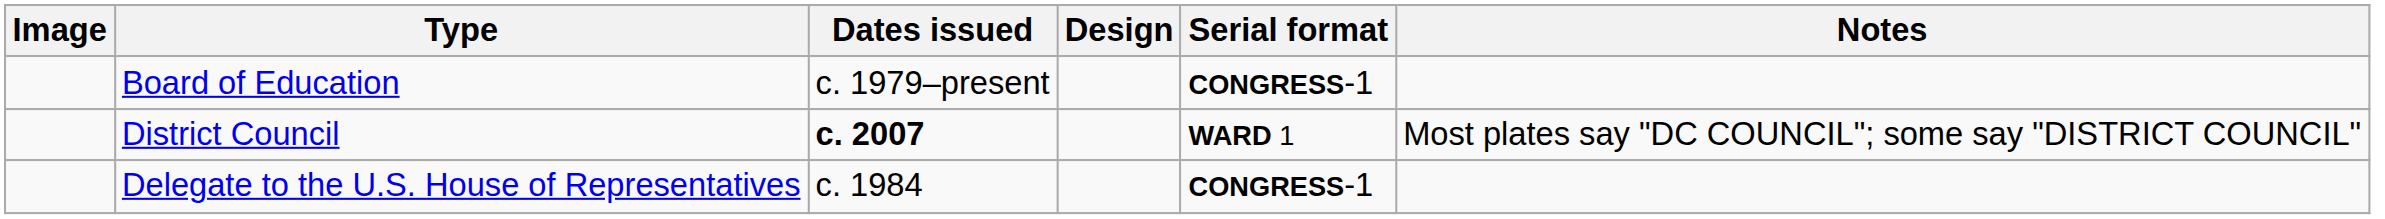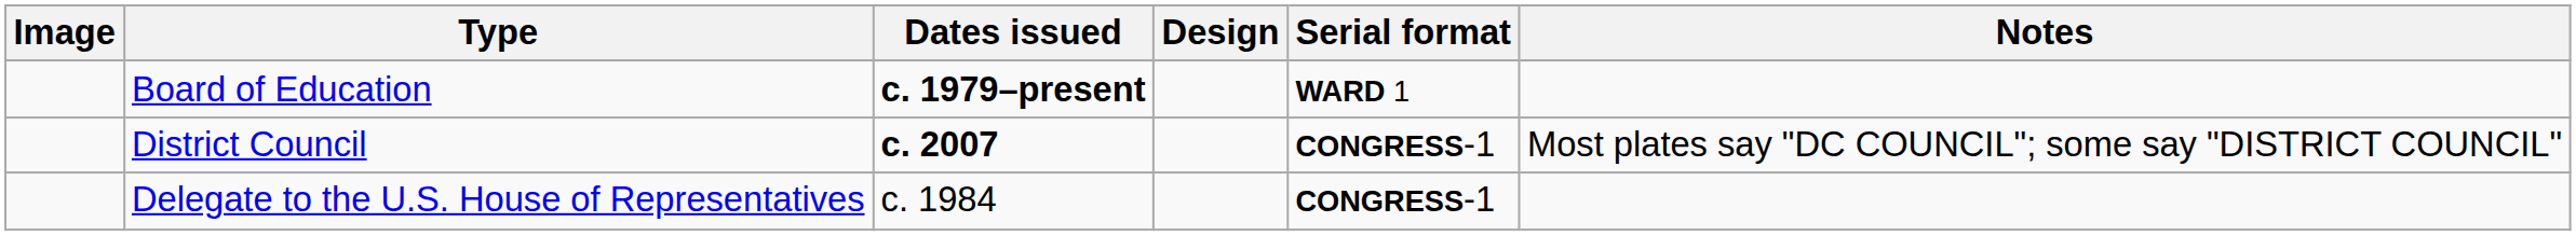Board of Education | Dates issued: normal -> bold
Board of Education | Serial format: CONGRESS-1 -> WARD 1
District Council | Serial format: WARD 1 -> CONGRESS-1
